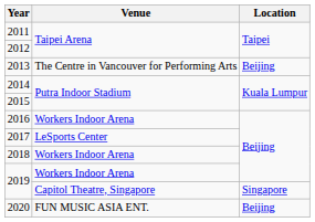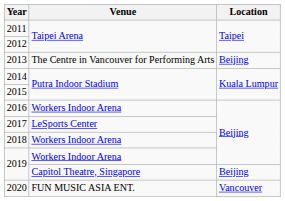2019 / Capitol Theatre, Singapore | Location: Singapore -> Beijing
2020 | Location: Beijing -> Vancouver
